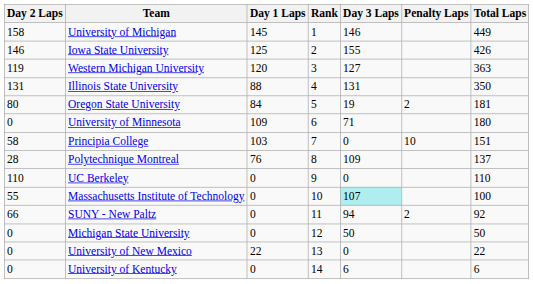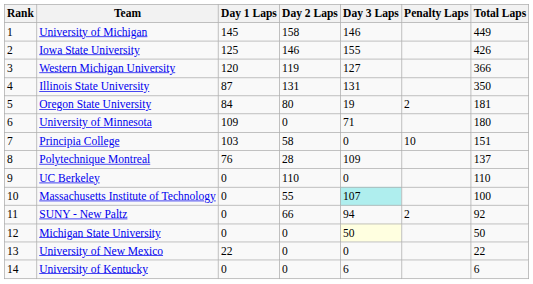columns swapped: Rank <-> Day 2 Laps
Western Michigan University | Total Laps: 363 -> 366
Illinois State University | Day 1 Laps: 88 -> 87
Michigan State University | Day 3 Laps: no background -> lightyellow background
